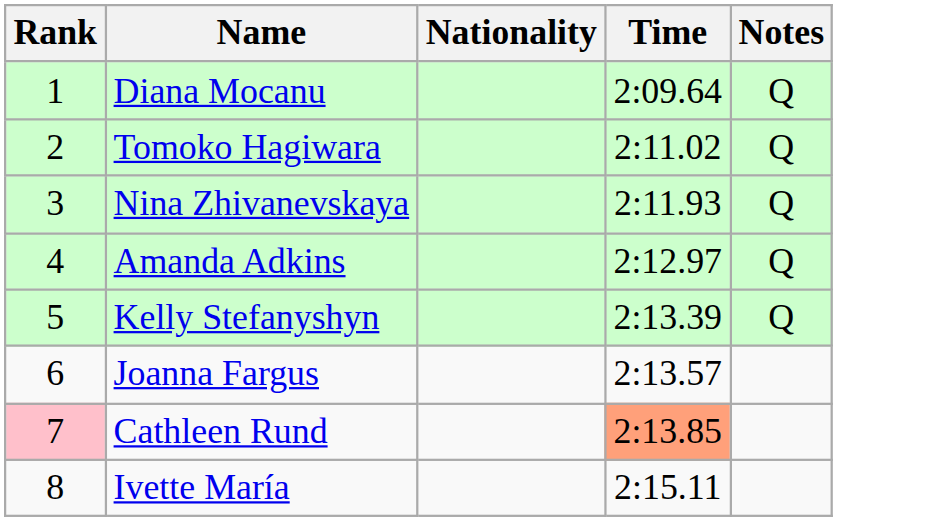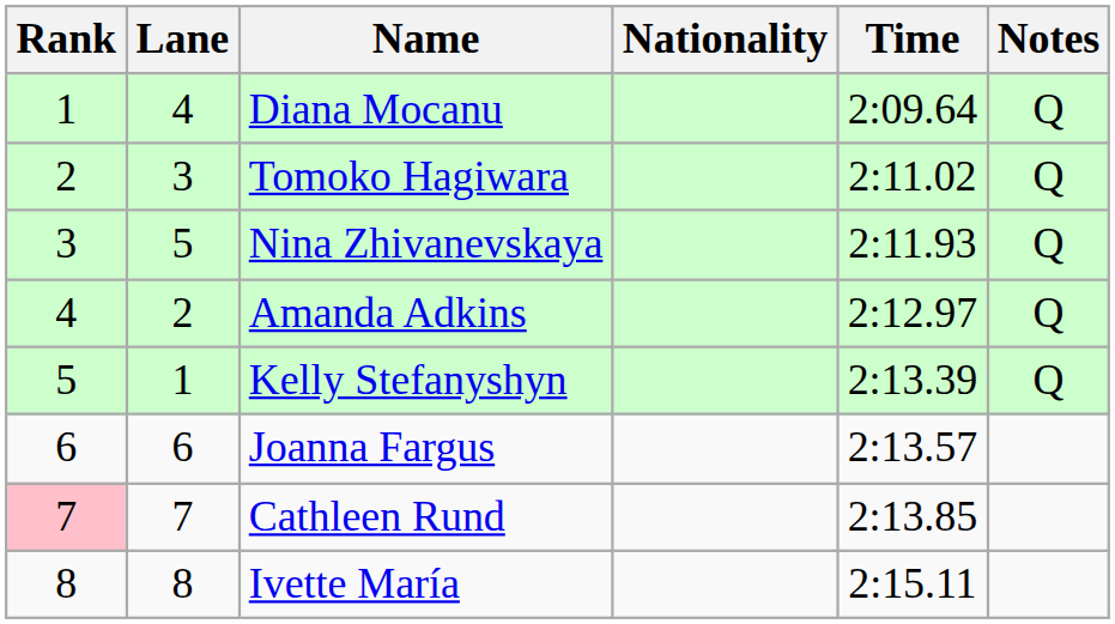+ column: Lane | 4 | 3 | 5 | 2 | 1 | 6 | 7 | 8
Cathleen Rund | Time: lightsalmon background -> no background
